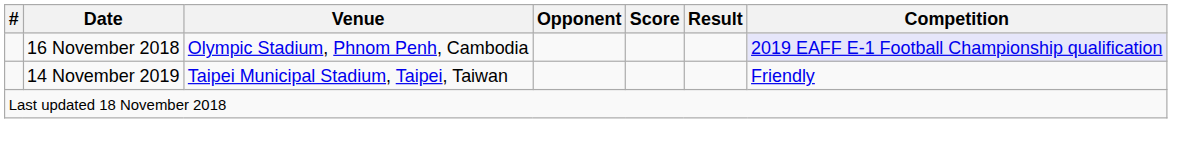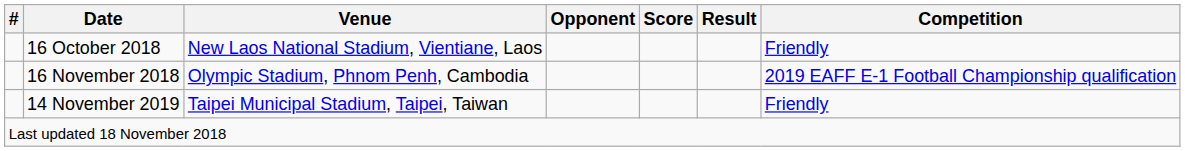+ row: 16 October 2018 | New Laos National Stadium, Vientiane, Laos | Friendly
16 November 2018 | Competition: lavender background -> no background
